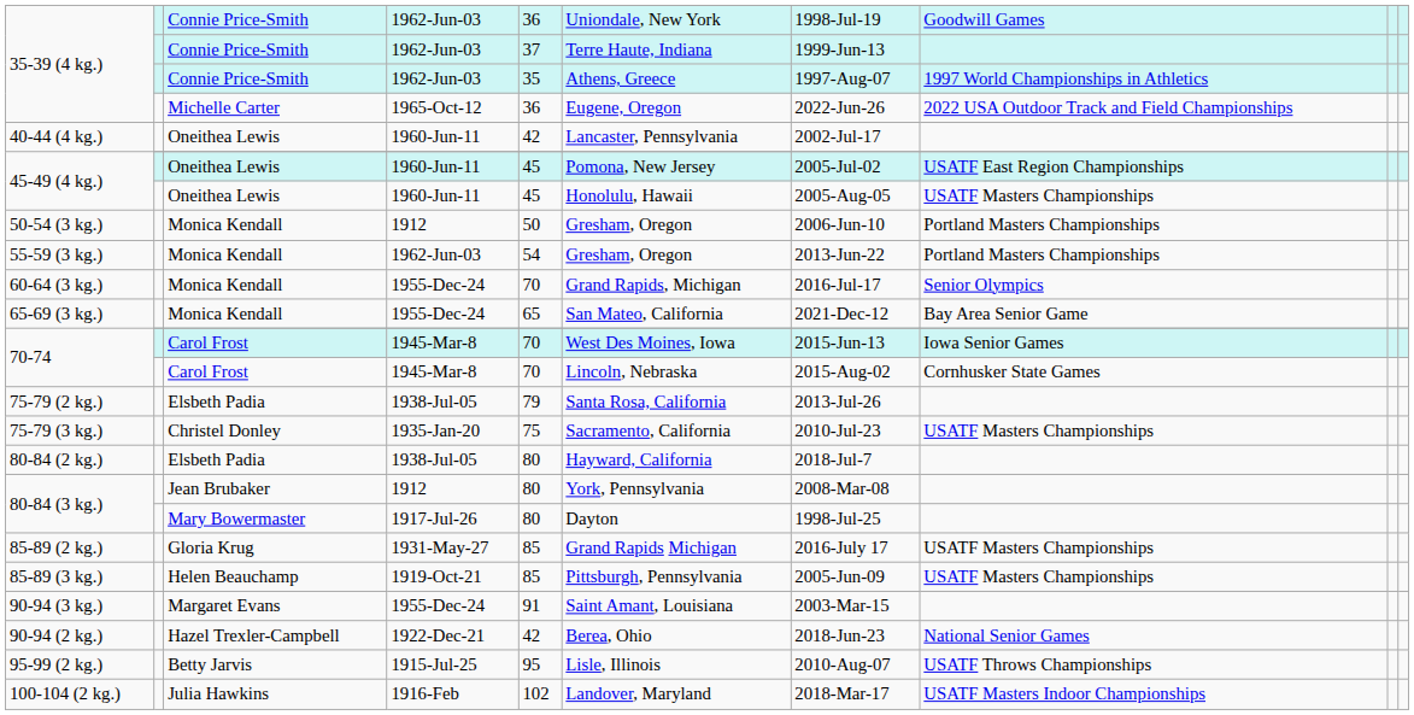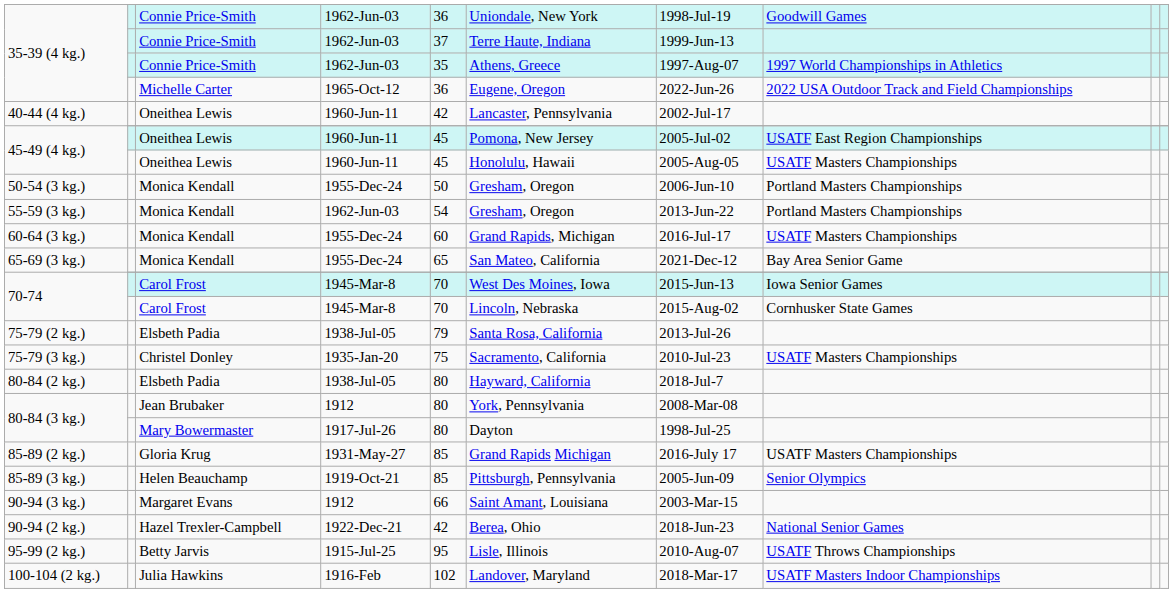50-54 (3 kg.) | column 4: 1912 -> 1955-Dec-24
60-64 (3 kg.) | column 5: 70 -> 60
60-64 (3 kg.) | column 8: Senior Olympics -> USATF Masters Championships
85-89 (3 kg.) | column 8: USATF Masters Championships -> Senior Olympics
90-94 (3 kg.) | column 4: 1955-Dec-24 -> 1912
90-94 (3 kg.) | column 5: 91 -> 66
